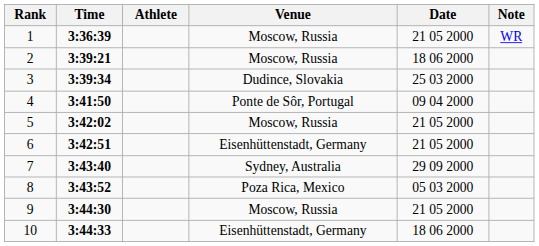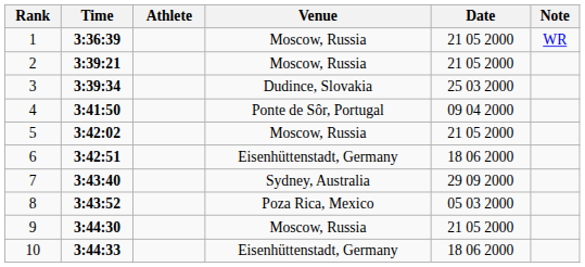2 | Date: 18 06 2000 -> 21 05 2000
6 | Date: 21 05 2000 -> 18 06 2000
